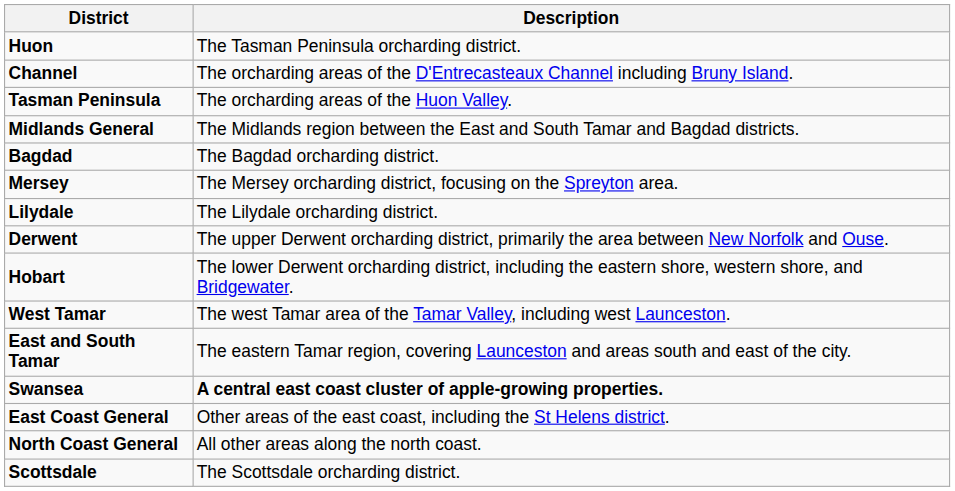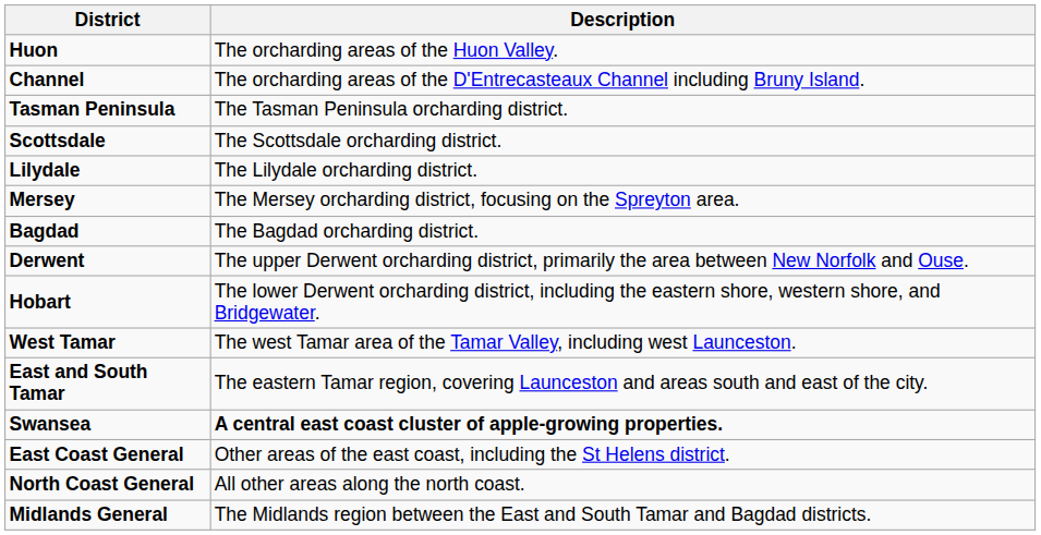Huon | Description: The Tasman Peninsula orcharding district. -> The orcharding areas of the Huon Valley.
Tasman Peninsula | Description: The orcharding areas of the Huon Valley. -> The Tasman Peninsula orcharding district.
rows swapped: Scottsdale <-> Midlands General
rows swapped: Lilydale <-> Bagdad
